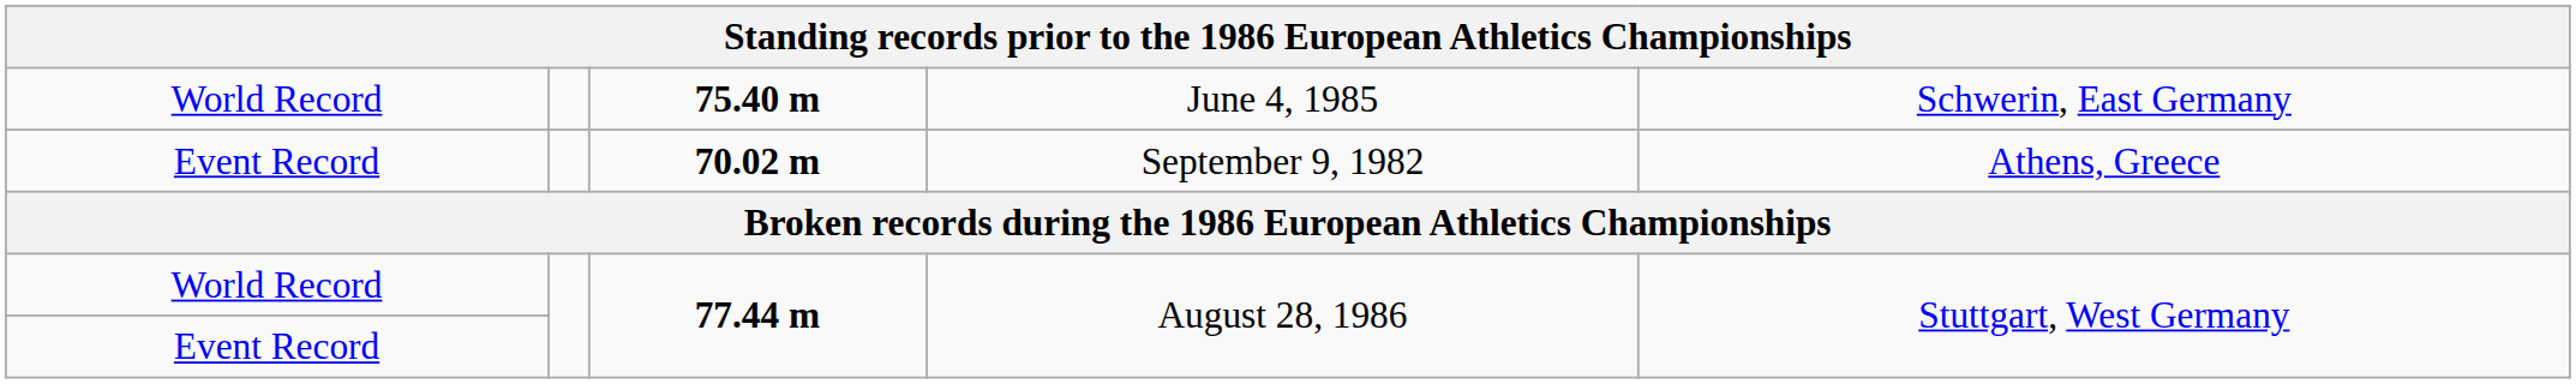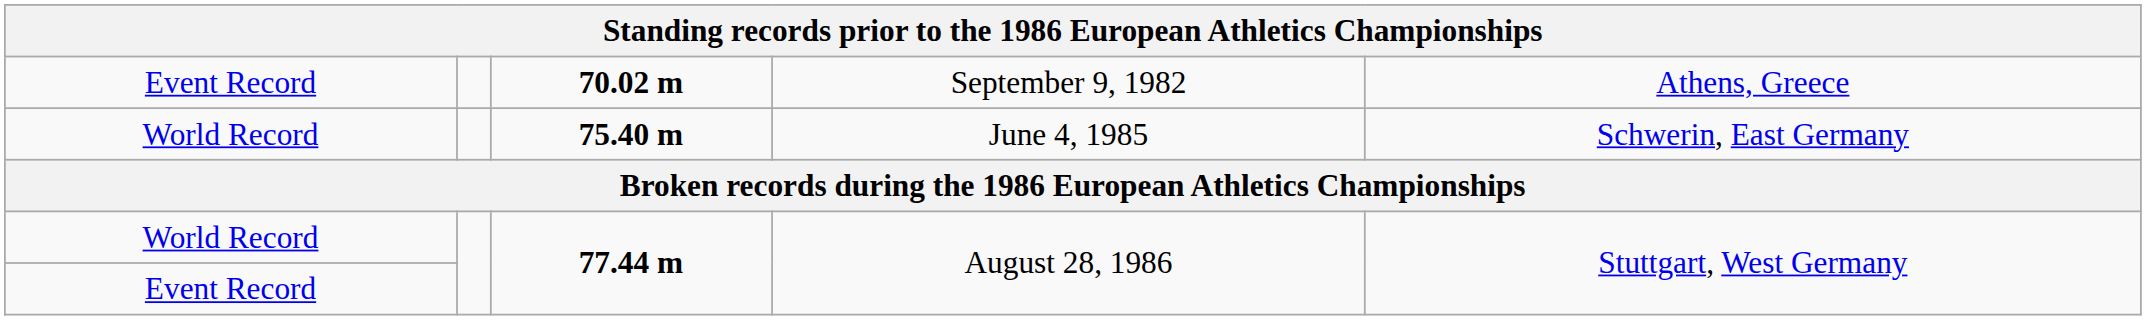rows swapped: 75.40 m <-> 70.02 m
